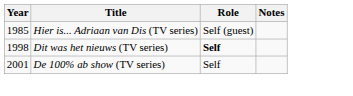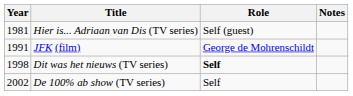Hier is... Adriaan van Dis (TV series) | Year: 1985 -> 1981
+ row: 1991 | JFK (film) | George de Mohrenschildt
De 100% ab show (TV series) | Year: 2001 -> 2002
